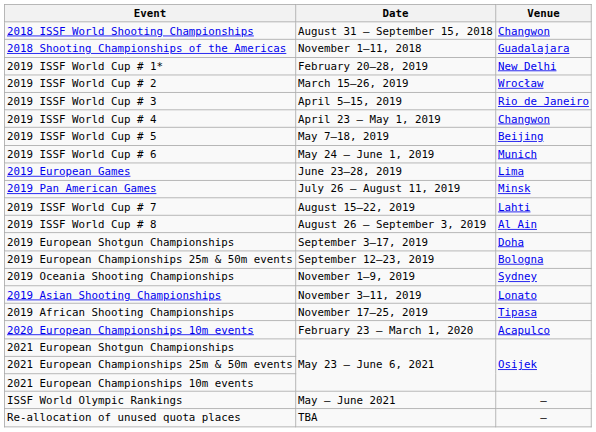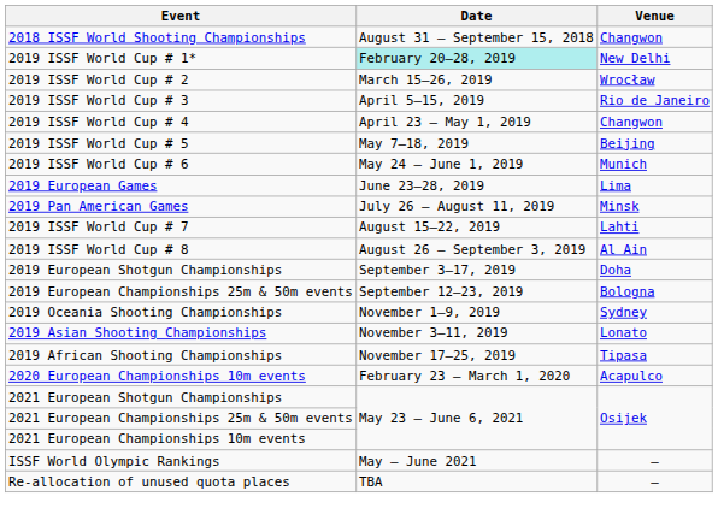- row: 2018 Shooting Championships of the Americas | November 1–11, 2018 | Guadalajara
2019 ISSF World Cup # 1* | Date: no background -> paleturquoise background
